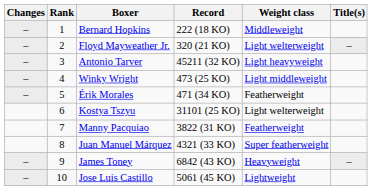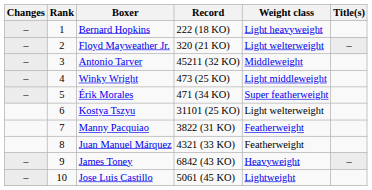Bernard Hopkins | Weight class: Middleweight -> Light heavyweight
Antonio Tarver | Weight class: Light heavyweight -> Middleweight
Érik Morales | Weight class: Featherweight -> Super featherweight
Juan Manuel Márquez | Weight class: Super featherweight -> Featherweight
